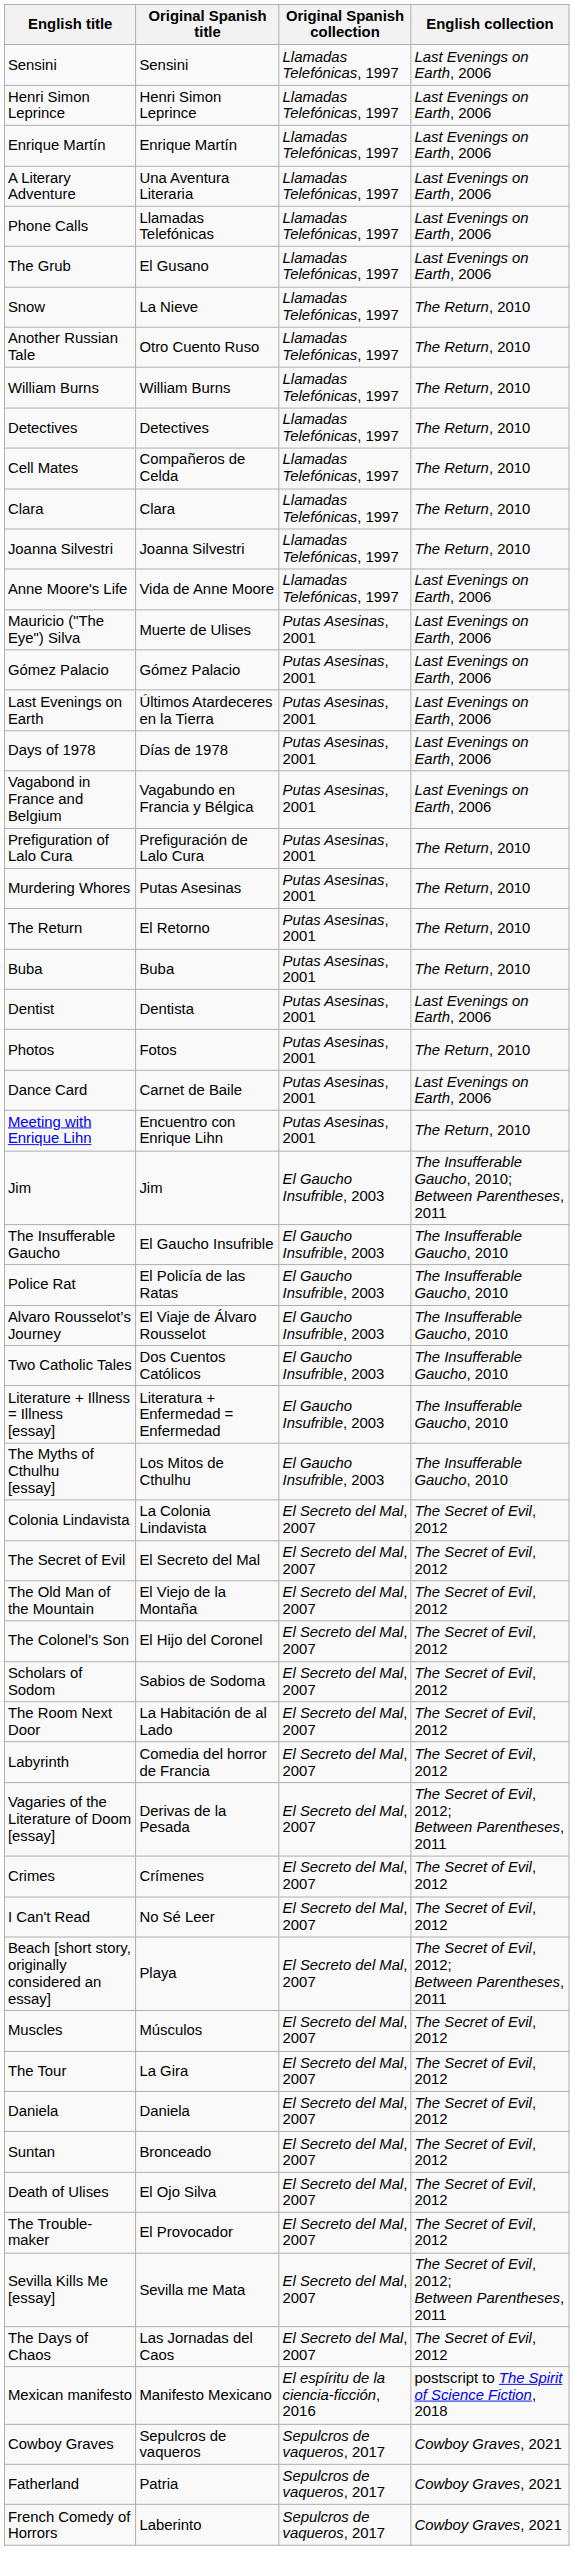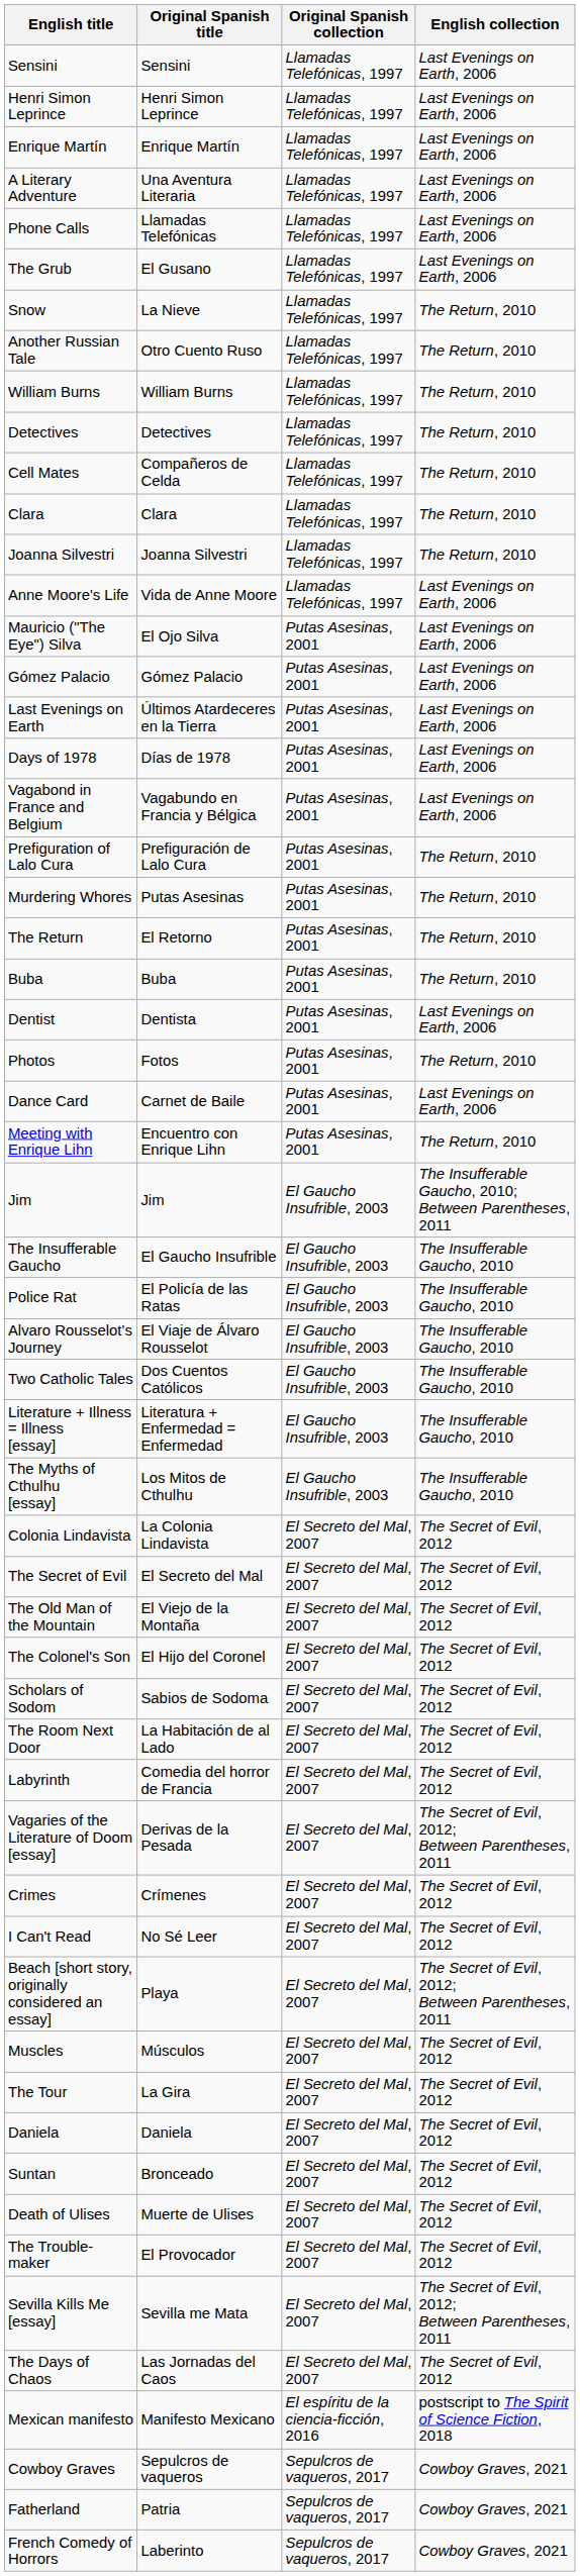Mauricio ("The Eye") Silva | Original Spanish title: Muerte de Ulises -> El Ojo Silva
Death of Ulises | Original Spanish title: El Ojo Silva -> Muerte de Ulises
